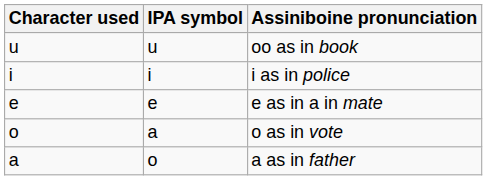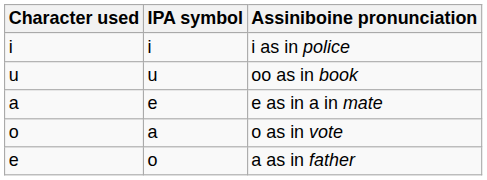rows swapped: i as in police <-> oo as in book
e as in a in mate | Character used: e -> a
a as in father | Character used: a -> e
